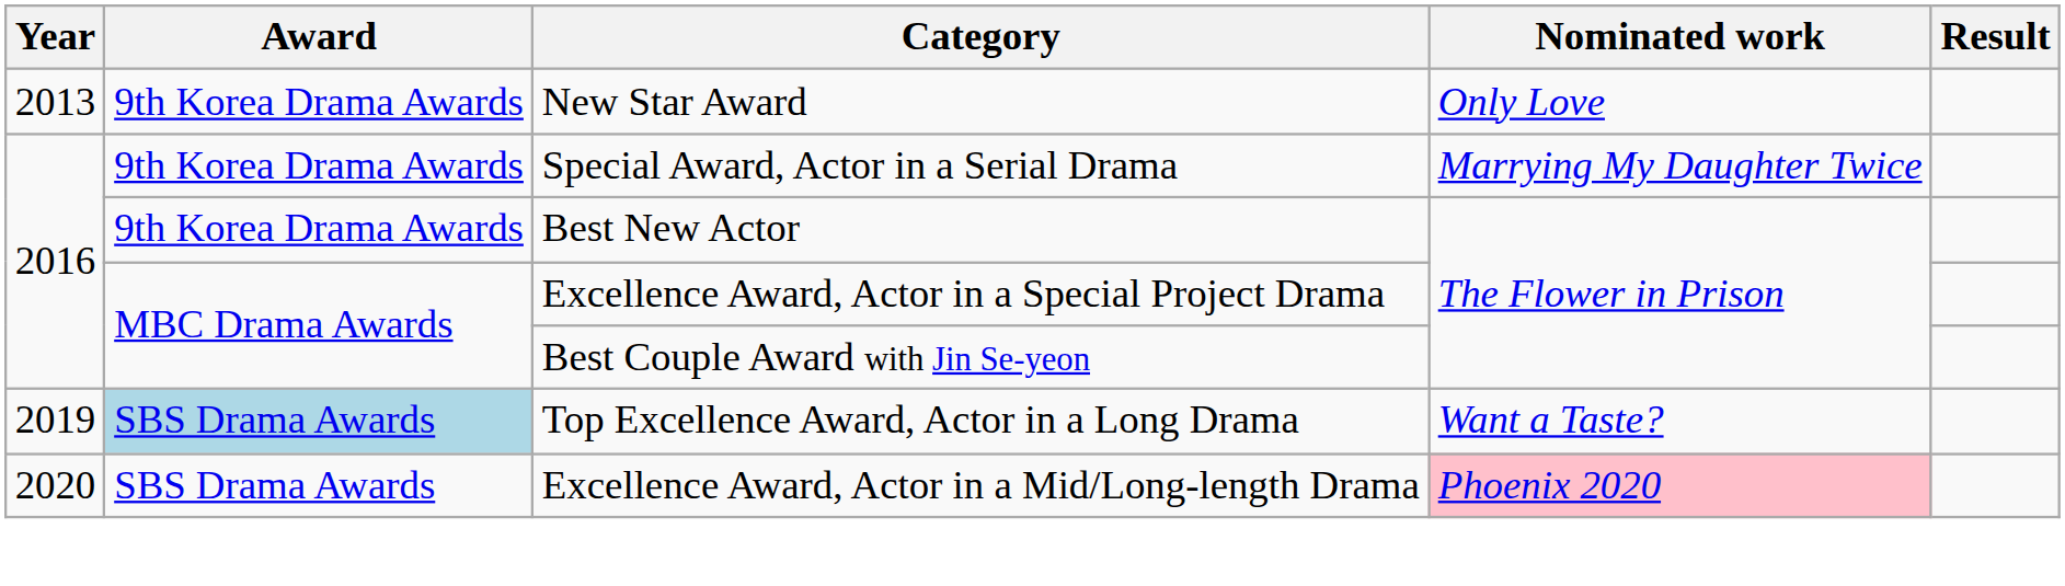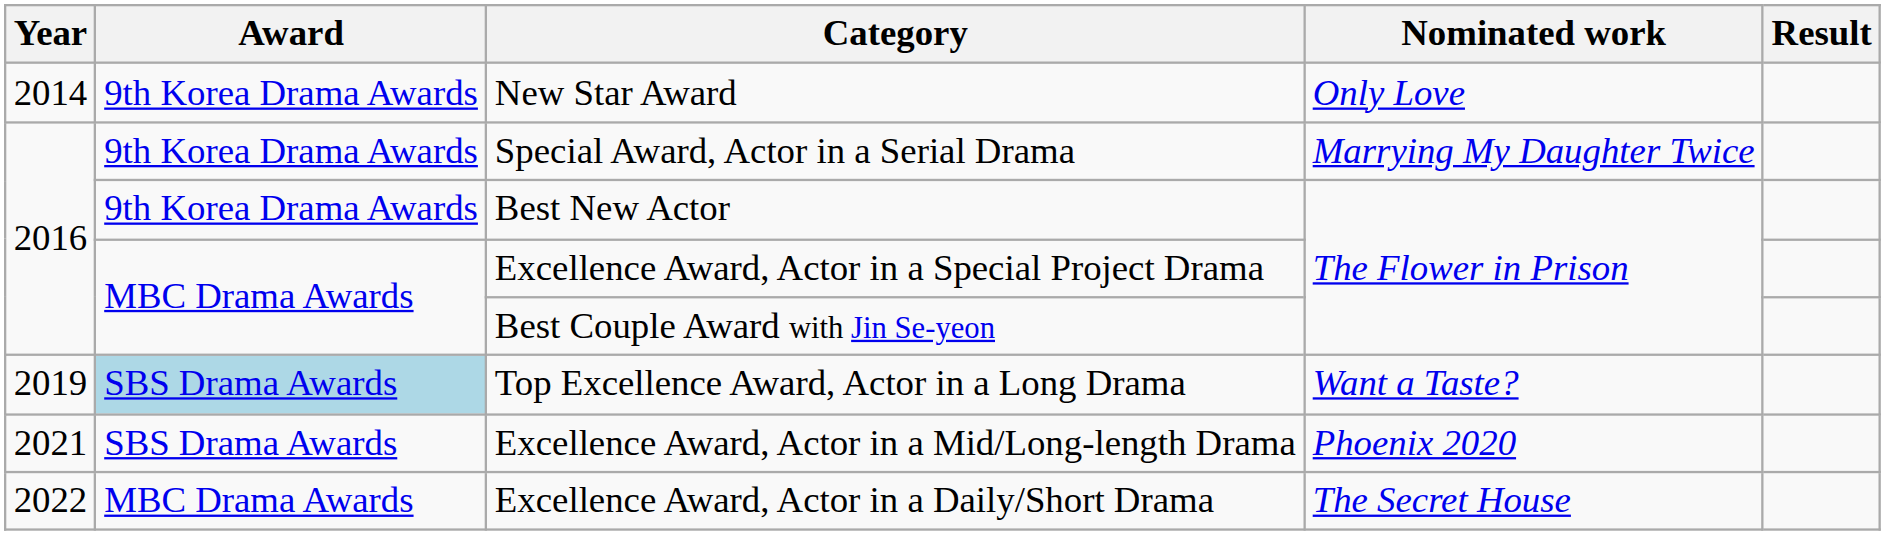New Star Award | Year: 2013 -> 2014
Excellence Award, Actor in a Mid/Long-length Drama | Year: 2020 -> 2021
Excellence Award, Actor in a Mid/Long-length Drama | Nominated work: pink background -> no background
+ row: 2022 | MBC Drama Awards | Excellence Award, Actor in a Daily/Short Drama | The Secret House
